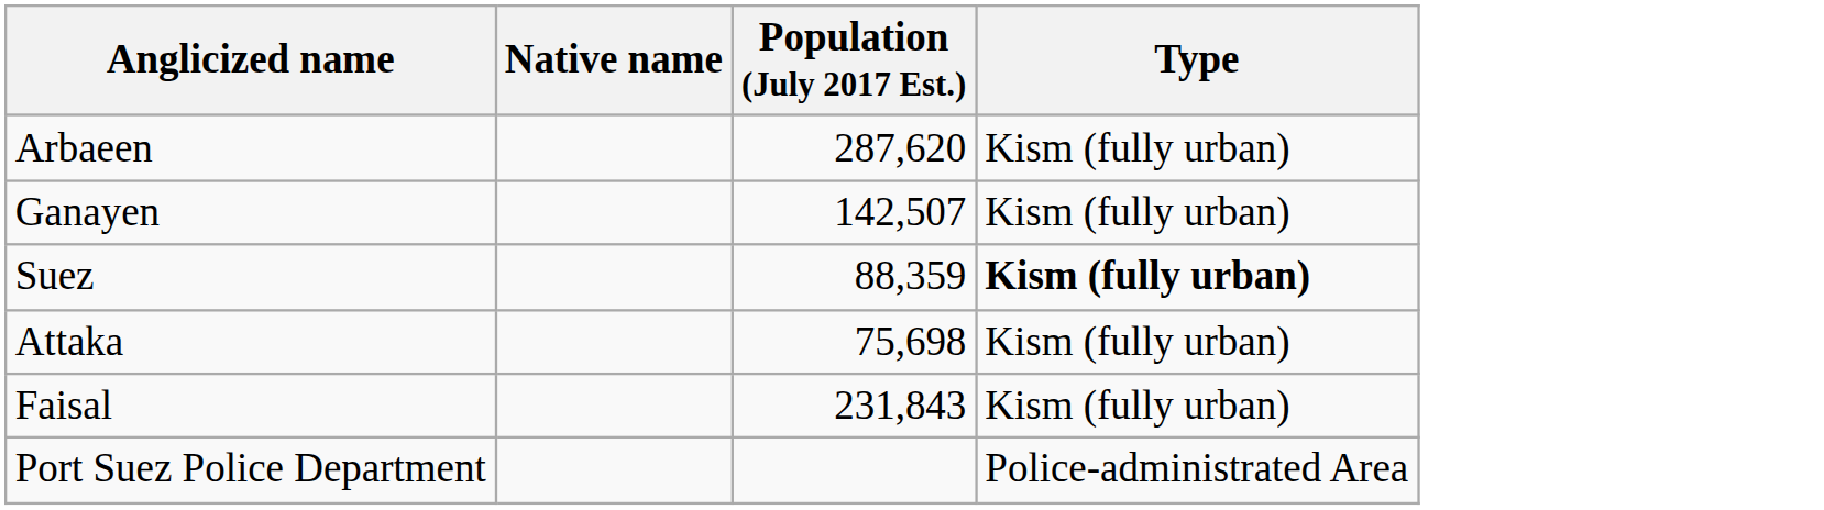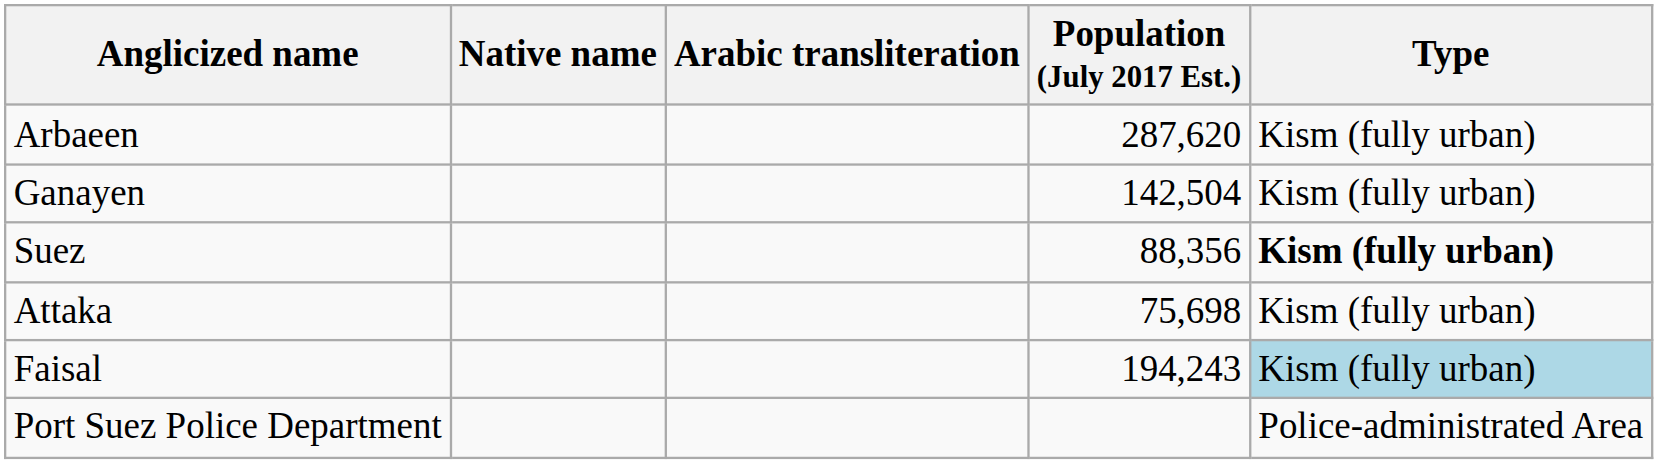+ column: Arabic transliteration
Ganayen | Population (July 2017 Est.): 142,507 -> 142,504
Suez | Population (July 2017 Est.): 88,359 -> 88,356
Faisal | Population (July 2017 Est.): 231,843 -> 194,243
Faisal | Type: no background -> lightblue background
